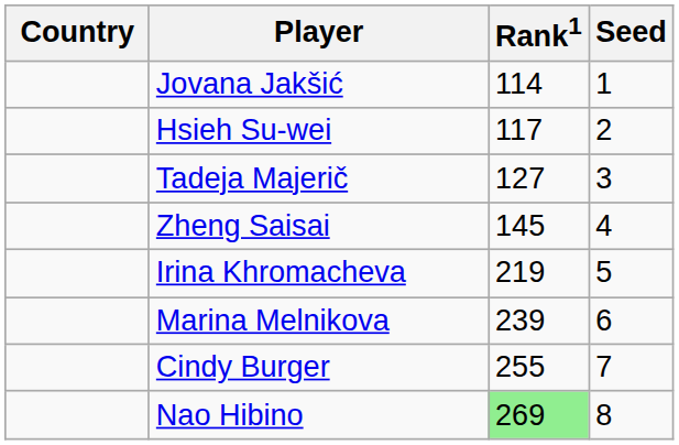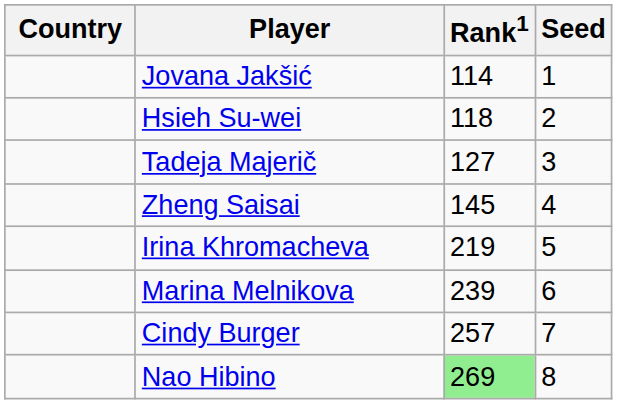Hsieh Su-wei | Rank1: 117 -> 118
Cindy Burger | Rank1: 255 -> 257
